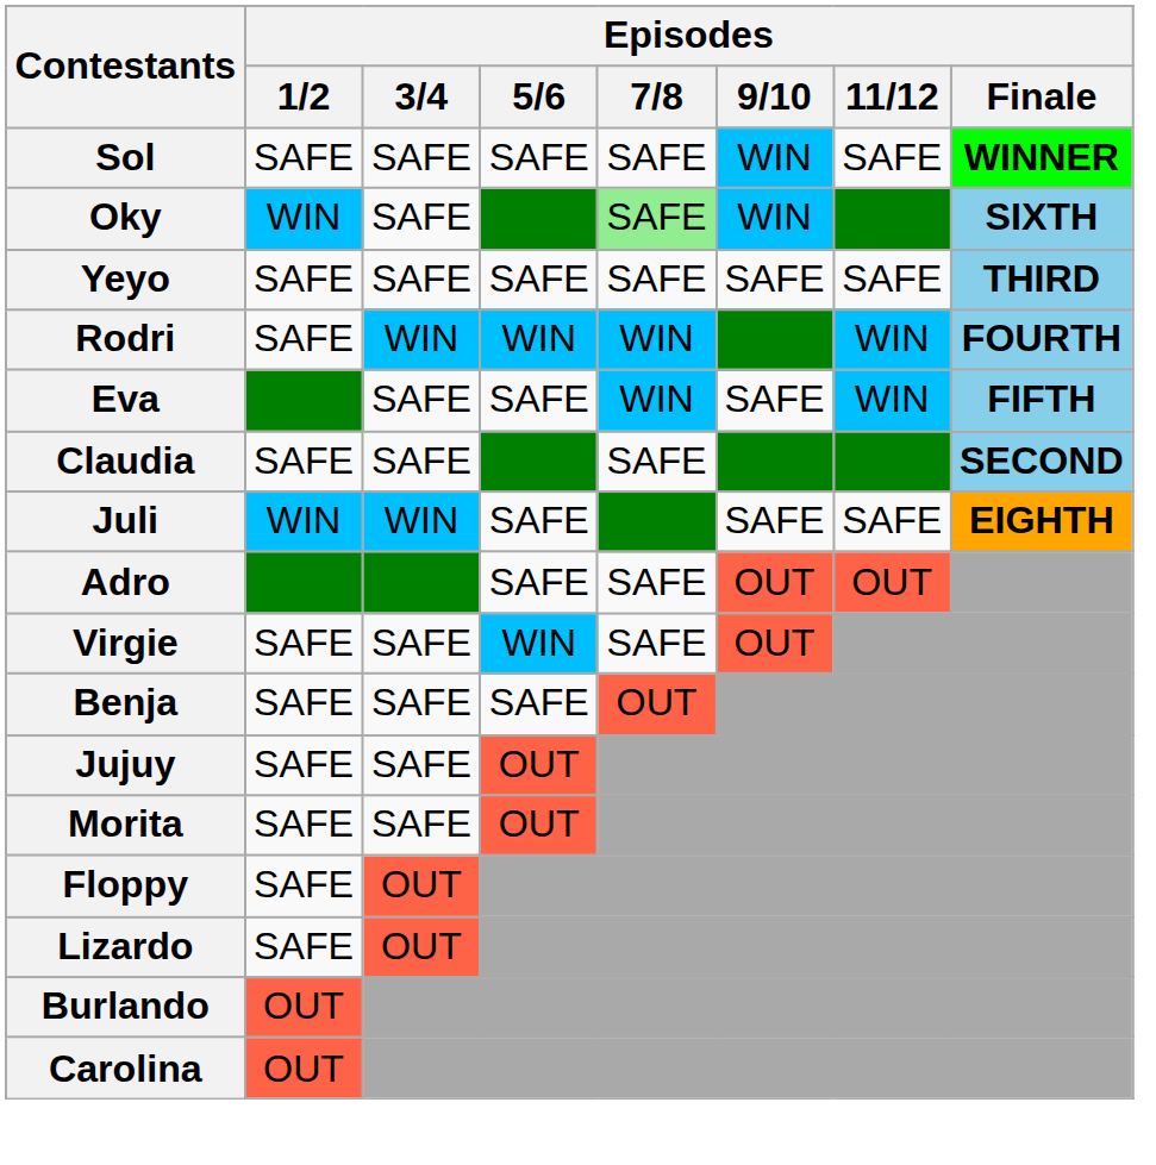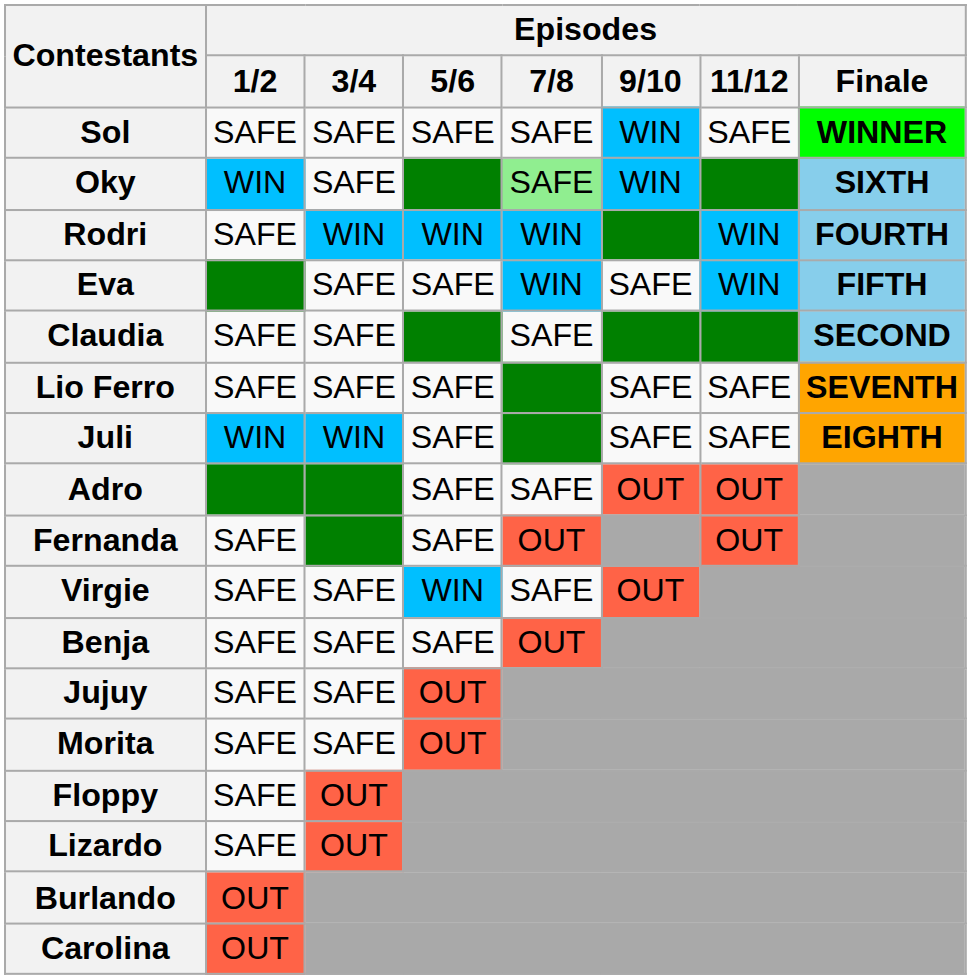- row: Yeyo | SAFE | SAFE | SAFE | SAFE | SAFE | SAFE | THIRD
+ row: Lio Ferro | SAFE | SAFE | SAFE | SAFE | SAFE | SEVENTH
+ row: Fernanda | SAFE | SAFE | OUT | OUT
